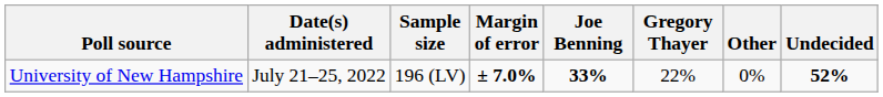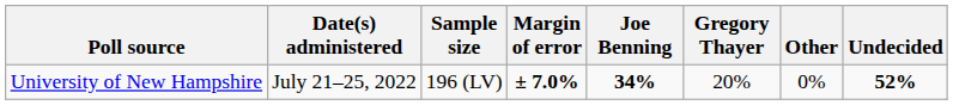University of New Hampshire | Joe Benning: 33% -> 34%
University of New Hampshire | Gregory Thayer: 22% -> 20%
